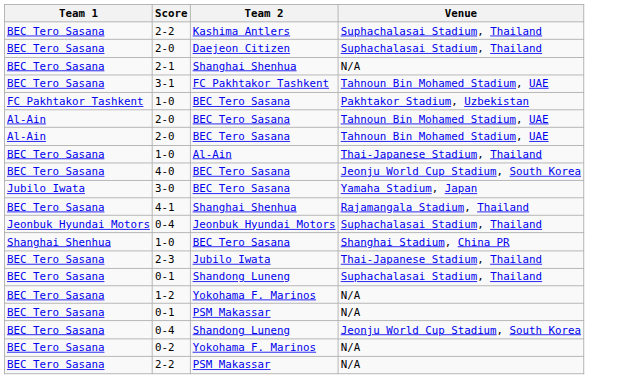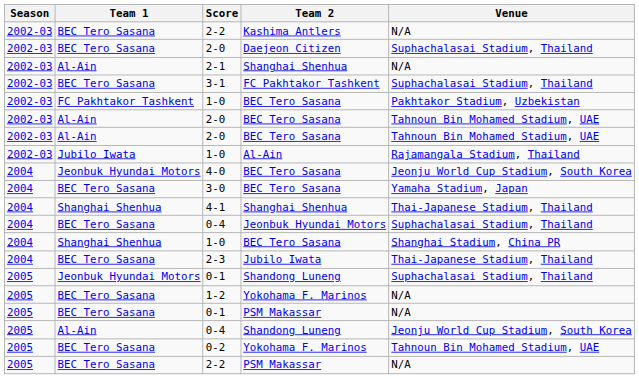+ column: Season | 2002-03 | 2002-03 | 2002-03 | 2002-03 | 2002-03 | 2002-03 | 2002-03 | 2002-03 | 2004 | 2004 | 2004 | 2004 | 2004 | 2004 | 2005 | 2005 | 2005 | 2005 | 2005 | 2005
2-2 / Kashima Antlers | Venue: Suphachalasai Stadium, Thailand -> N/A
2-1 | Team 1: BEC Tero Sasana -> Al-Ain
3-1 | Venue: Tahnoun Bin Mohamed Stadium, UAE -> Suphachalasai Stadium, Thailand
1-0 / Al-Ain | Team 1: BEC Tero Sasana -> Jubilo Iwata
1-0 / Al-Ain | Venue: Thai-Japanese Stadium, Thailand -> Rajamangala Stadium, Thailand
4-0 | Team 1: BEC Tero Sasana -> Jeonbuk Hyundai Motors
3-0 | Team 1: Jubilo Iwata -> BEC Tero Sasana
4-1 | Team 1: BEC Tero Sasana -> Shanghai Shenhua
4-1 | Venue: Rajamangala Stadium, Thailand -> Thai-Japanese Stadium, Thailand
0-4 / Jeonbuk Hyundai Motors | Team 1: Jeonbuk Hyundai Motors -> BEC Tero Sasana
0-1 / Shandong Luneng | Team 1: BEC Tero Sasana -> Jeonbuk Hyundai Motors
0-4 / Shandong Luneng | Team 1: BEC Tero Sasana -> Al-Ain
0-2 | Venue: N/A -> Tahnoun Bin Mohamed Stadium, UAE
